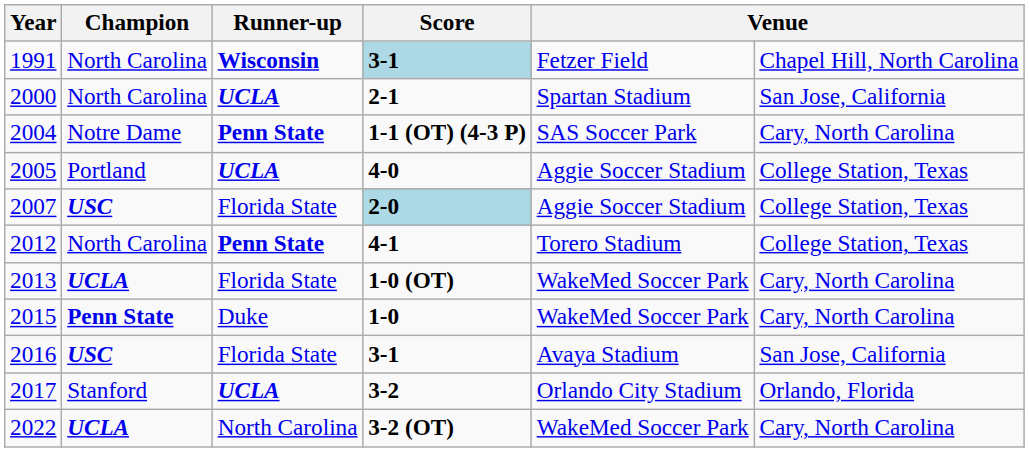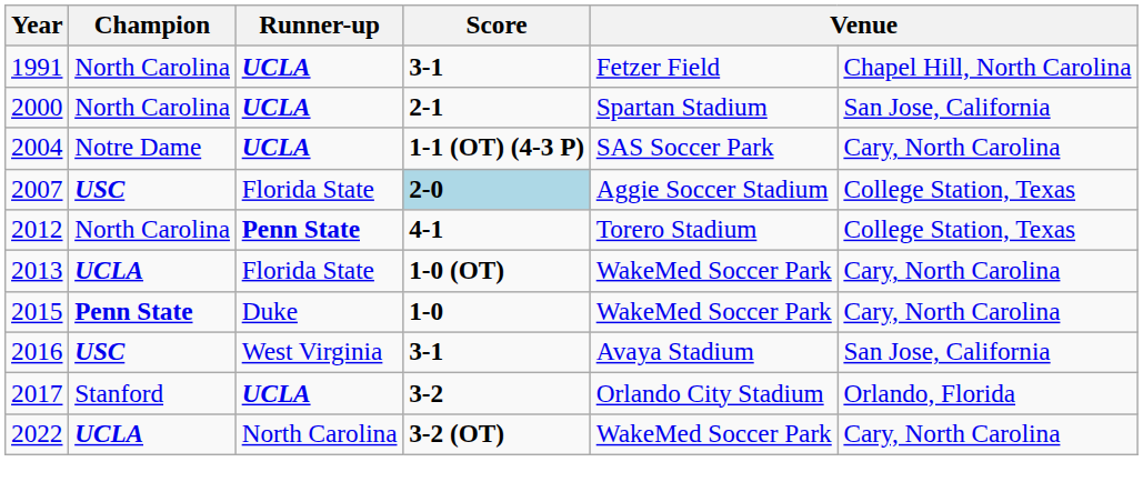1991 | Runner-up: Wisconsin -> UCLA
1991 | Score: lightblue background -> no background
2004 | Runner-up: Penn State -> UCLA
- row: 2005 | Portland | UCLA | 4-0 | Aggie Soccer Stadium | College Station, Texas
2016 | Runner-up: Florida State -> West Virginia
